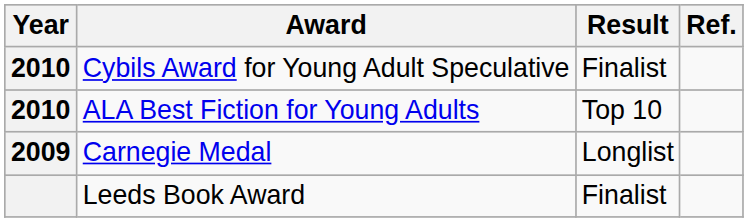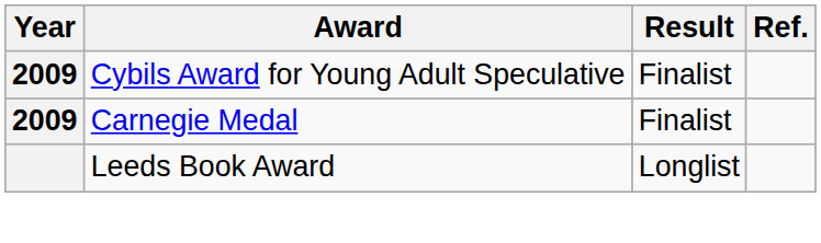Cybils Award for Young Adult Speculative | Year: 2010 -> 2009
- row: 2010 | ALA Best Fiction for Young Adults | Top 10
Carnegie Medal | Result: Longlist -> Finalist
Leeds Book Award | Result: Finalist -> Longlist
